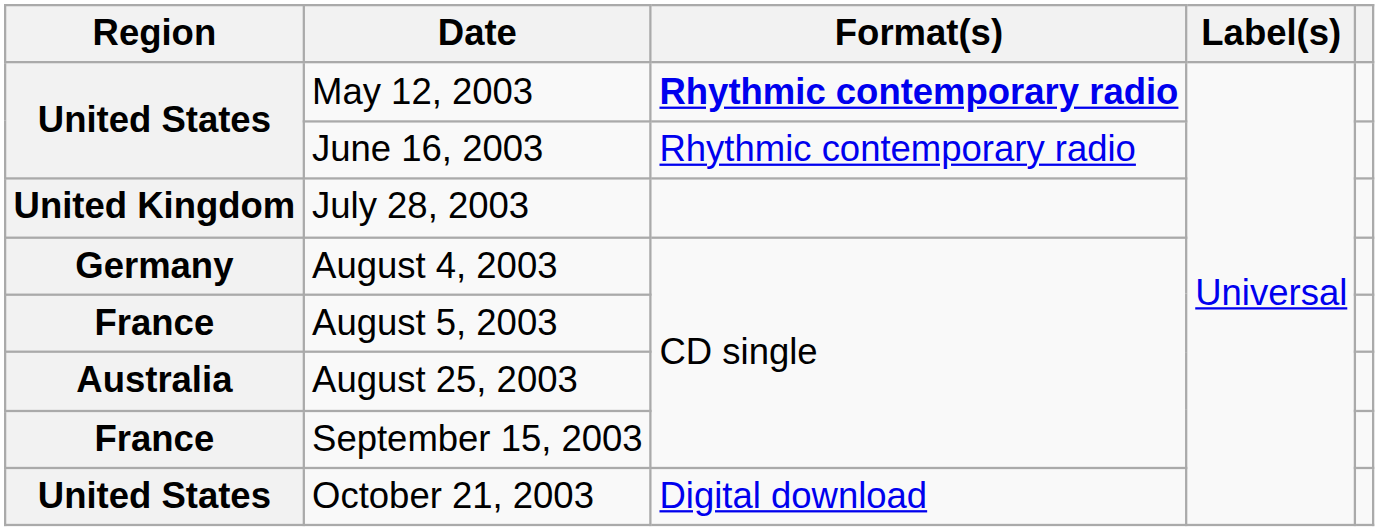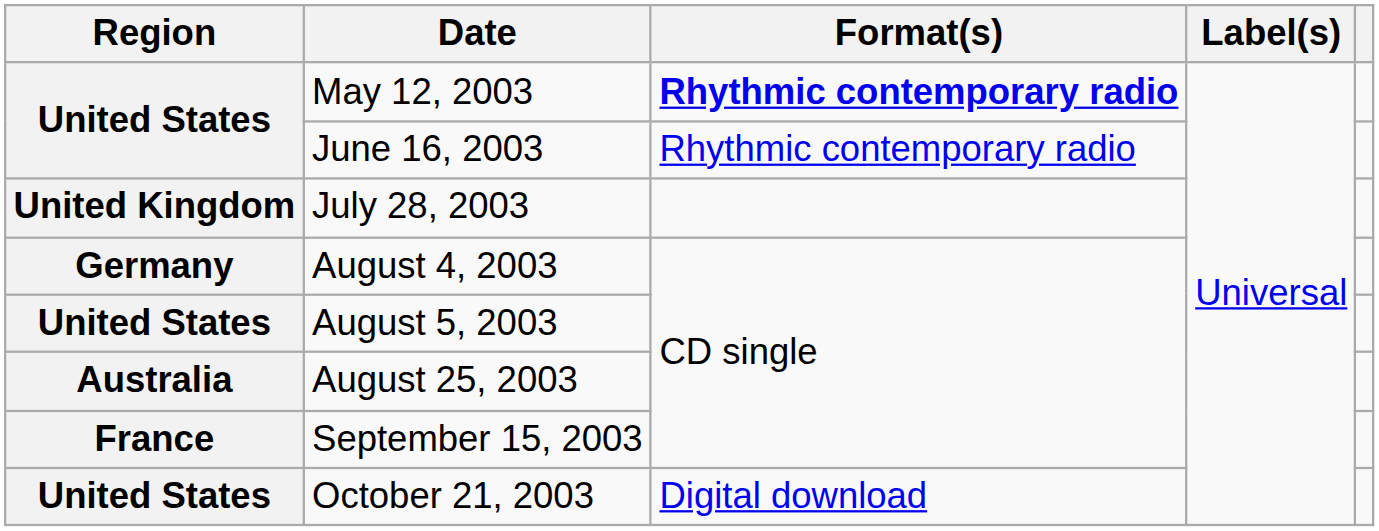August 5, 2003 | Region: France -> United States
